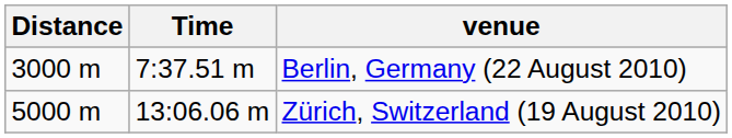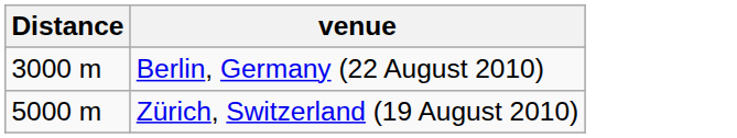- column: Time | 7:37.51 m | 13:06.06 m
